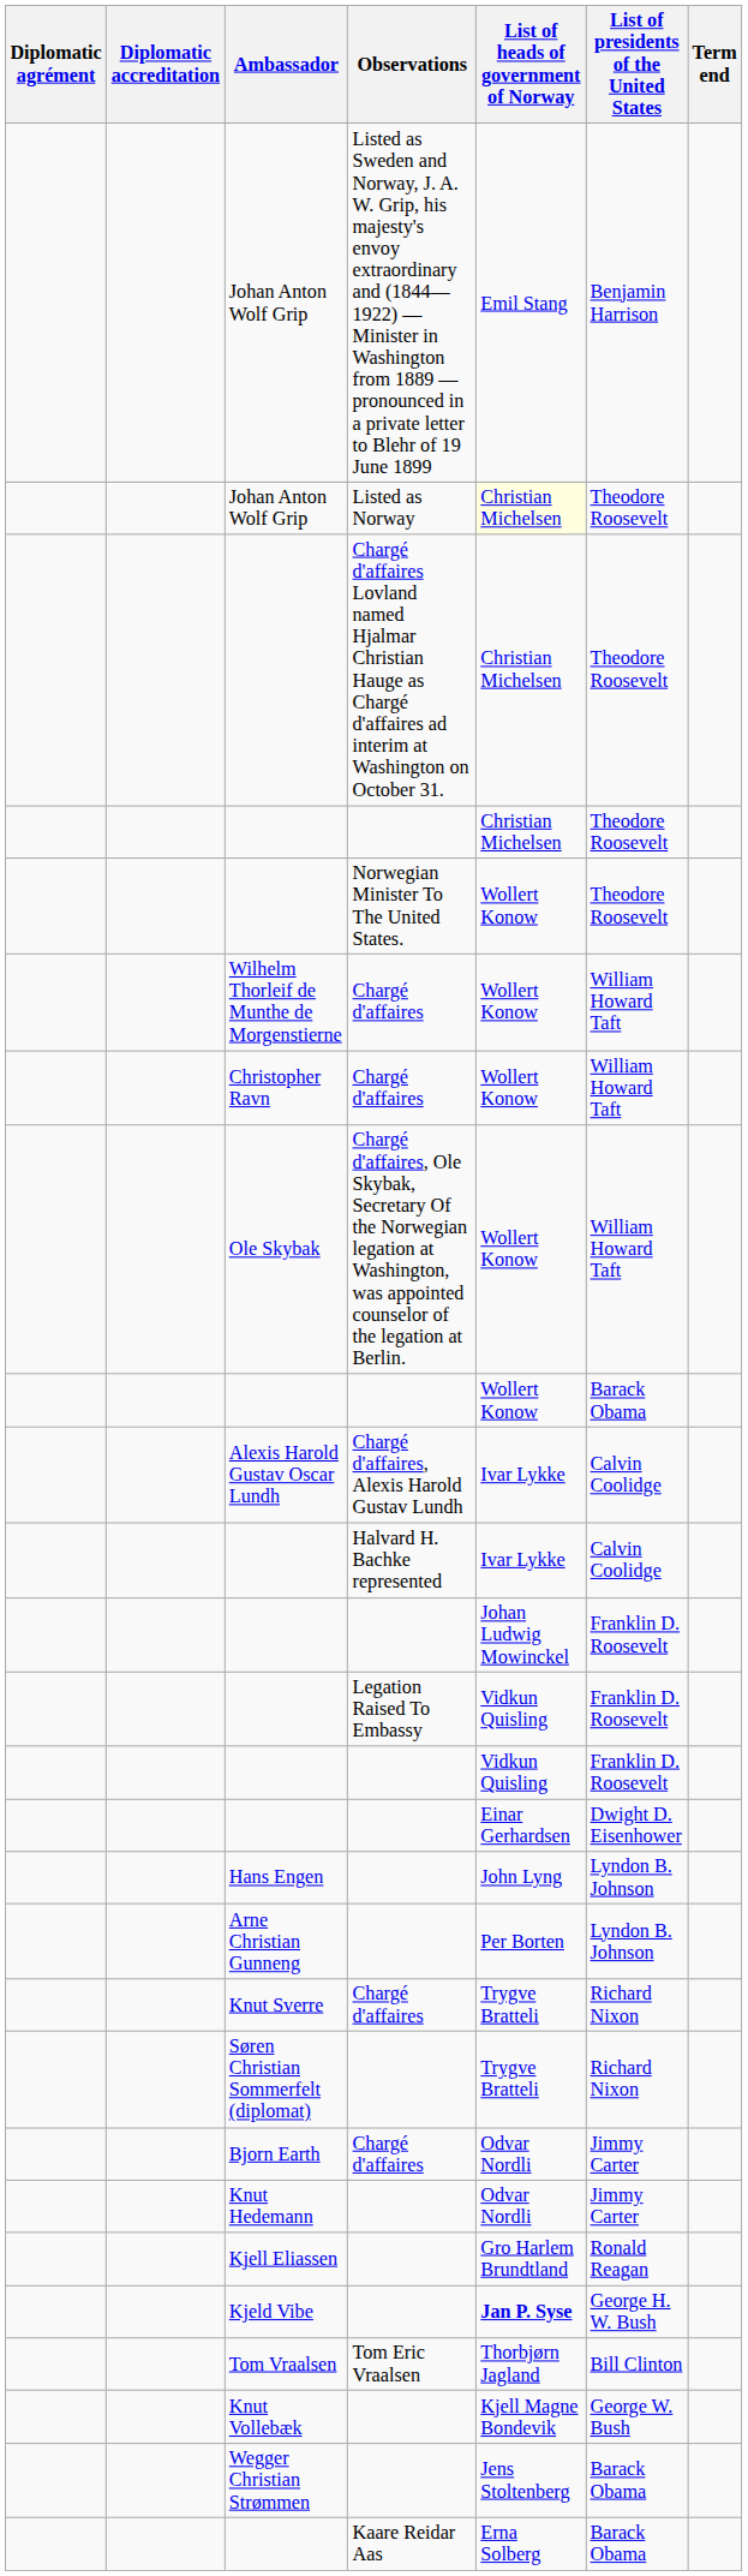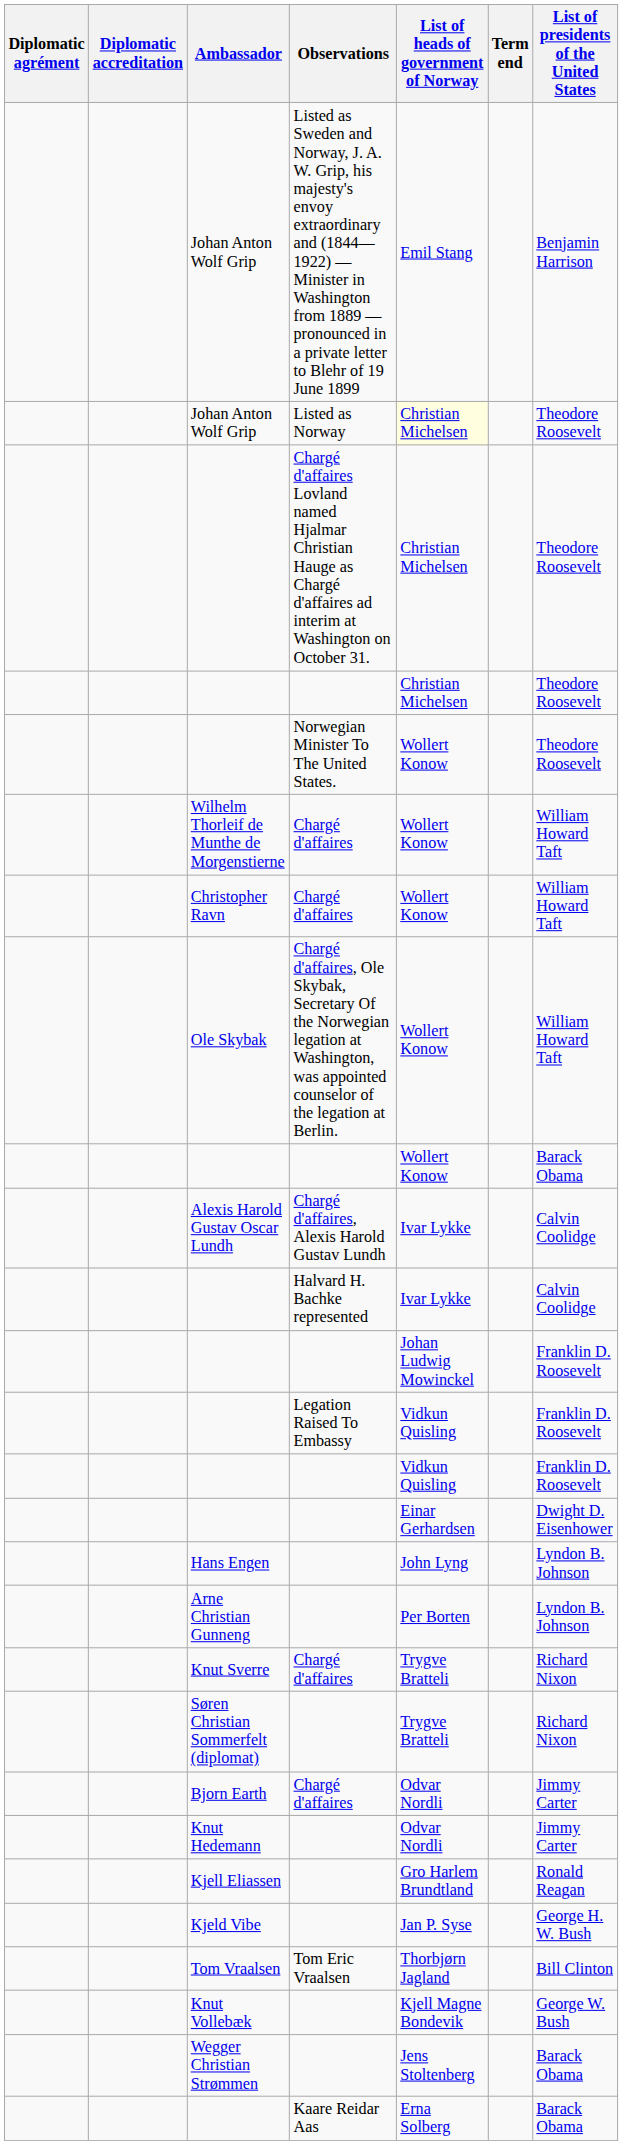columns swapped: List of presidents of the United States <-> Term end
Kjeld Vibe | List of heads of government of Norway: bold -> normal
